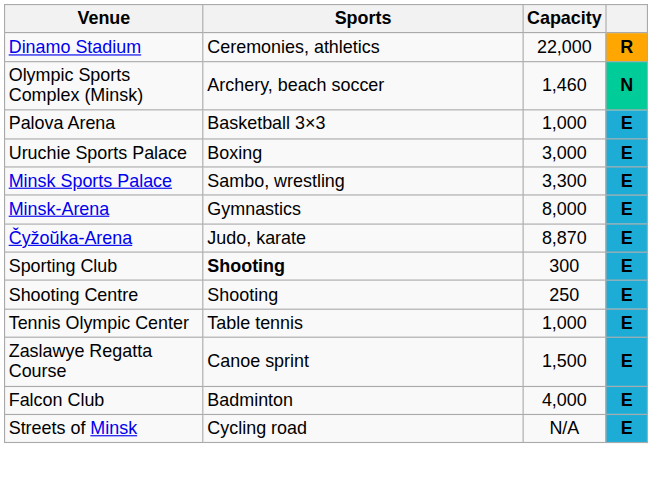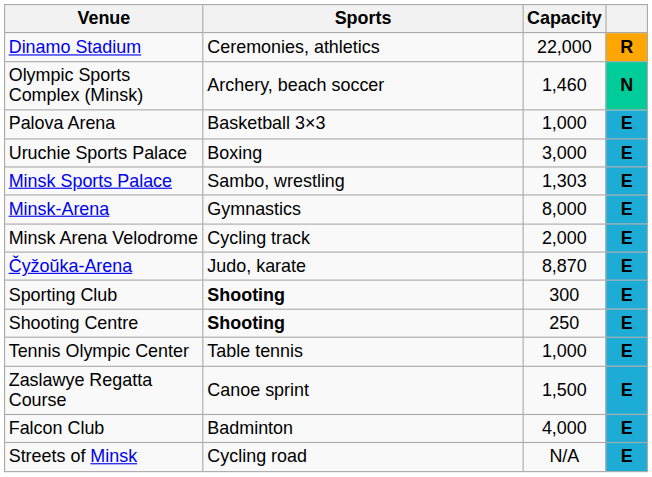Minsk Sports Palace | Capacity: 3,300 -> 1,303
+ row: Minsk Arena Velodrome | Cycling track | 2,000 | E
Shooting Centre | Sports: normal -> bold
